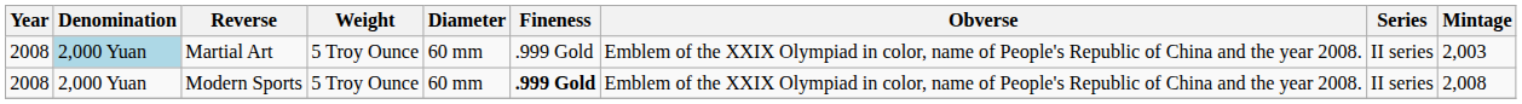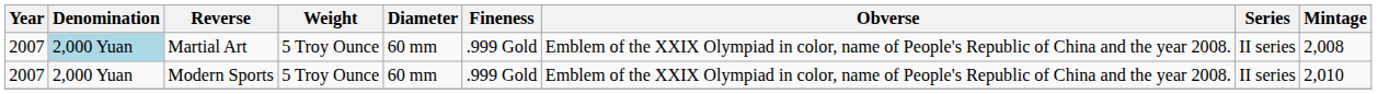Martial Art | Year: 2008 -> 2007
Martial Art | Mintage: 2,003 -> 2,008
Modern Sports | Year: 2008 -> 2007
Modern Sports | Fineness: bold -> normal
Modern Sports | Mintage: 2,008 -> 2,010
